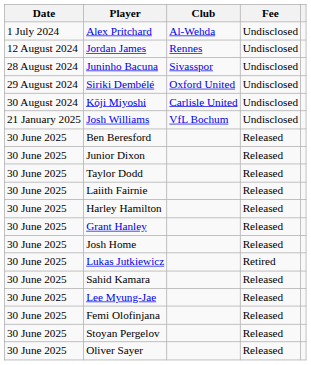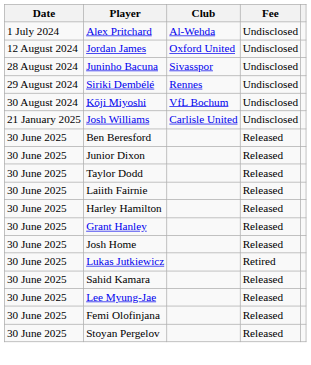Jordan James | Club: Rennes -> Oxford United
Siriki Dembélé | Club: Oxford United -> Rennes
Kōji Miyoshi | Club: Carlisle United -> VfL Bochum
Josh Williams | Club: VfL Bochum -> Carlisle United
- row: 30 June 2025 | Oliver Sayer | Released
